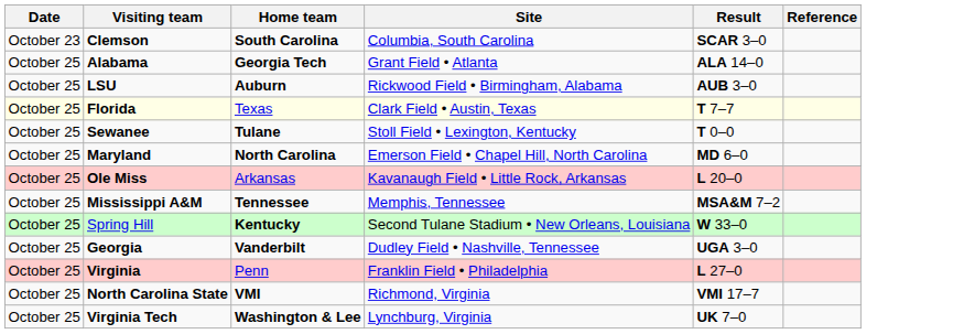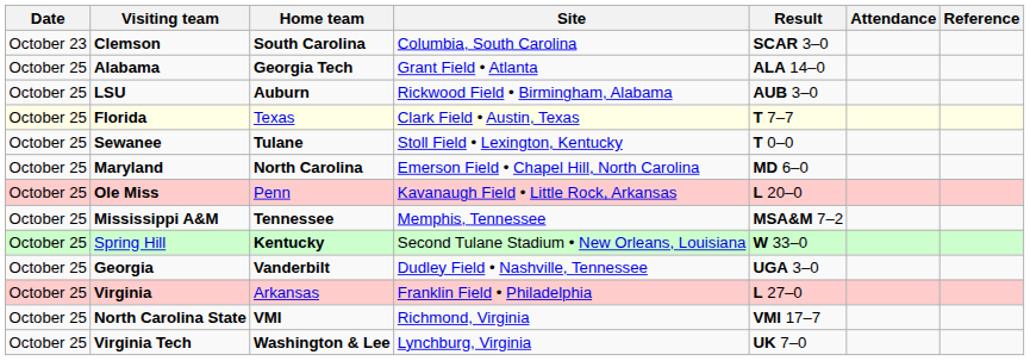+ column: Attendance
Ole Miss | Home team: Arkansas -> Penn
Virginia | Home team: Penn -> Arkansas
